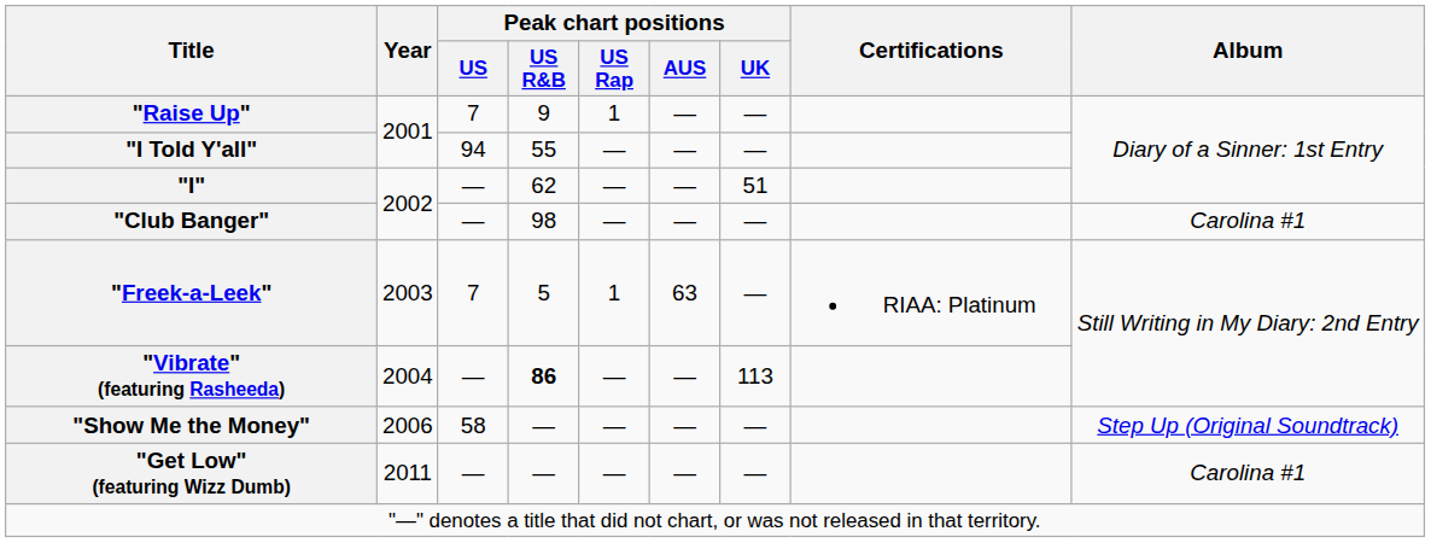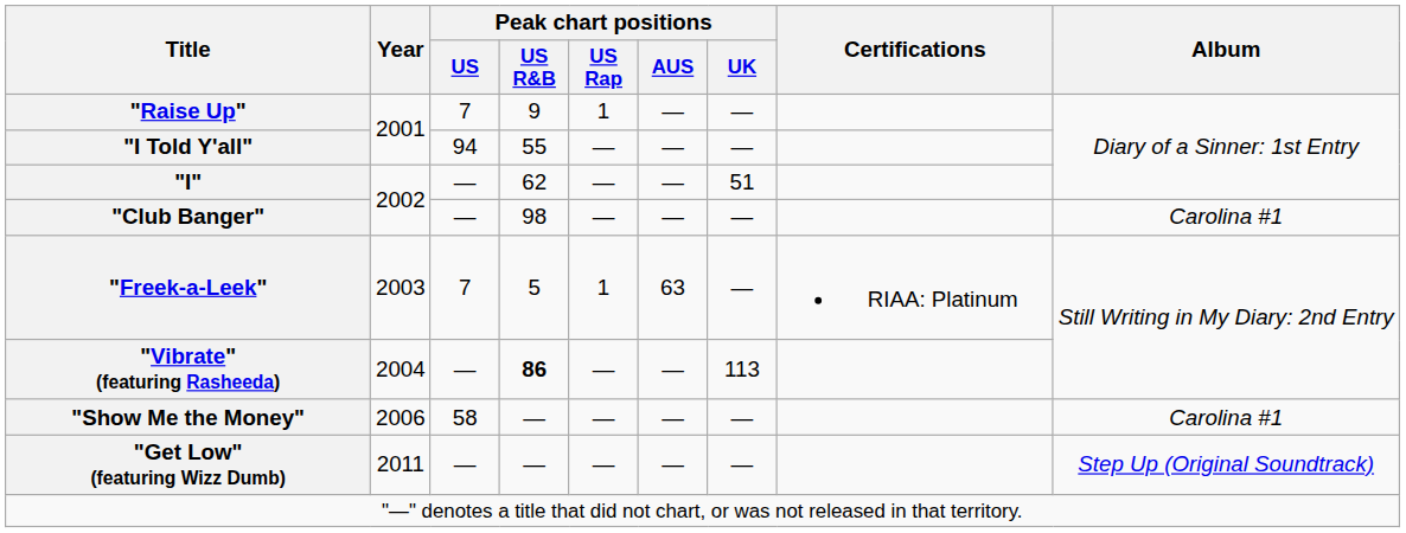"Show Me the Money" | Album: Step Up (Original Soundtrack) -> Carolina #1
"Get Low" (featuring Wizz Dumb) | Album: Carolina #1 -> Step Up (Original Soundtrack)
